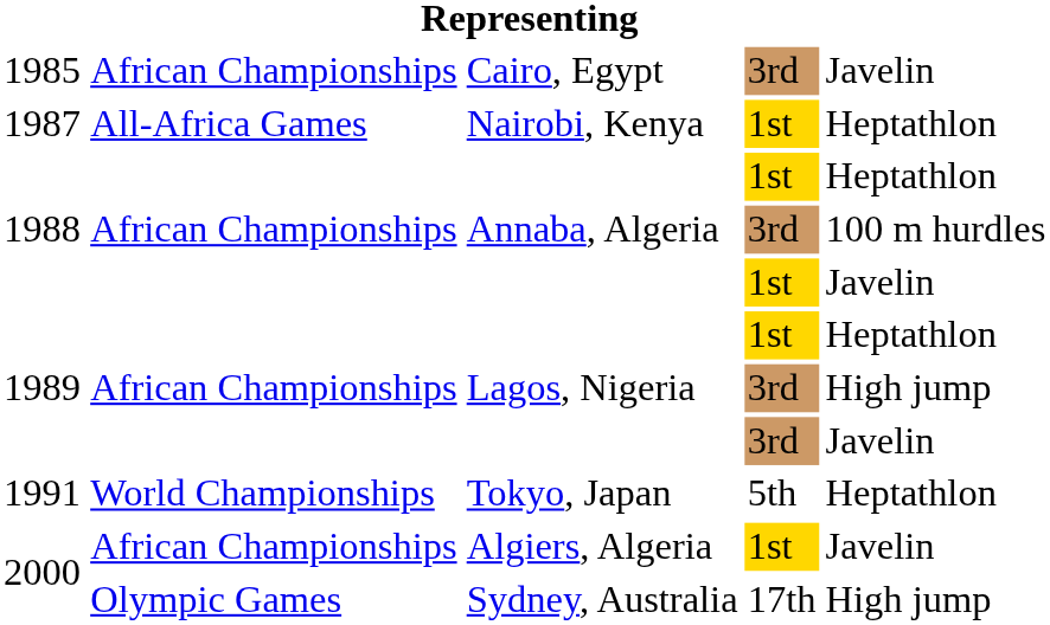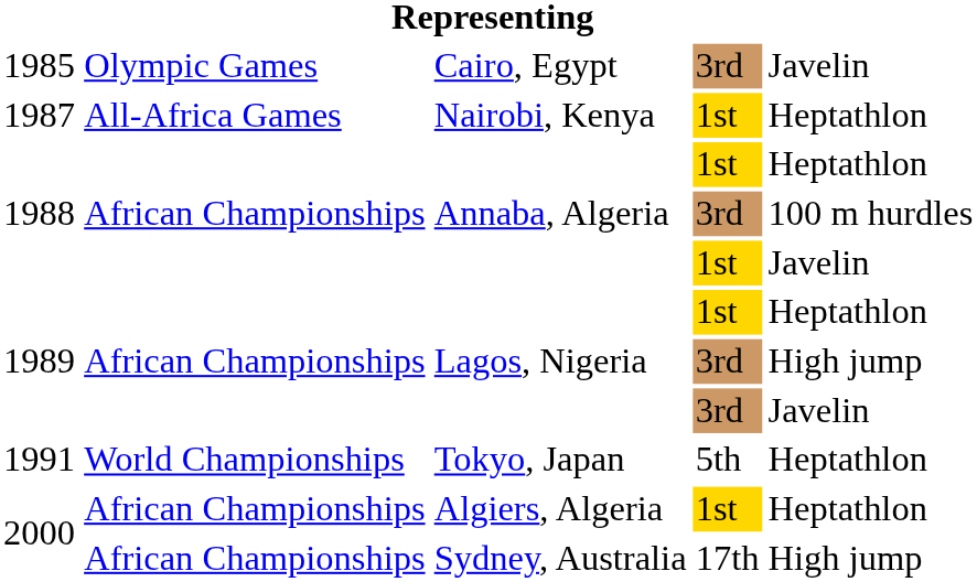Cairo, Egypt | column 2: African Championships -> Olympic Games
Algiers, Algeria | column 5: Javelin -> Heptathlon
Sydney, Australia | column 2: Olympic Games -> African Championships
